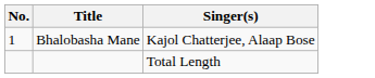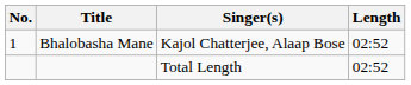+ column: Length | 02:52 | 02:52
